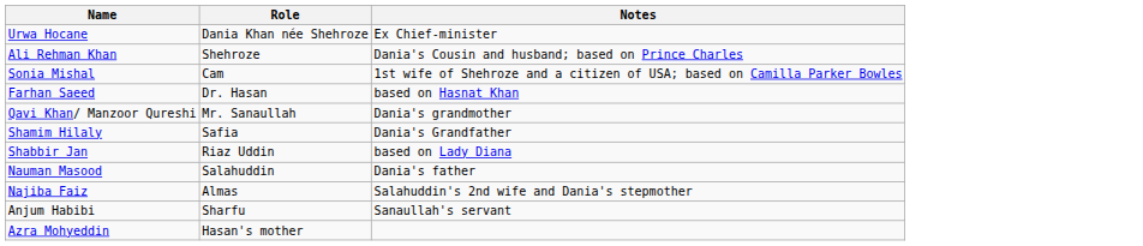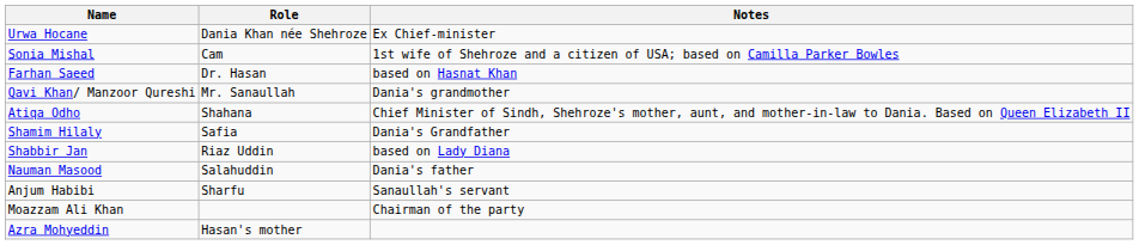- row: Ali Rehman Khan | Shehroze | Dania's Cousin and husband; based on Prince Charles
+ row: Atiqa Odho | Shahana | Chief Minister of Sindh, Shehroze's mother, aunt, and mother-in-law to Dania. Based on Queen Elizabeth II
- row: Najiba Faiz | Almas | Salahuddin's 2nd wife and Dania's stepmother
+ row: Moazzam Ali Khan | Chairman of the party
